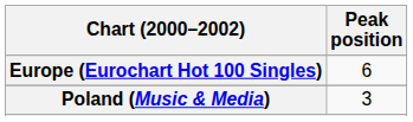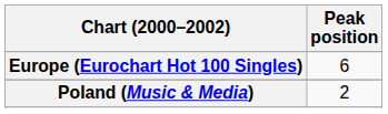Poland (Music & Media) | Peak position: 3 -> 2
